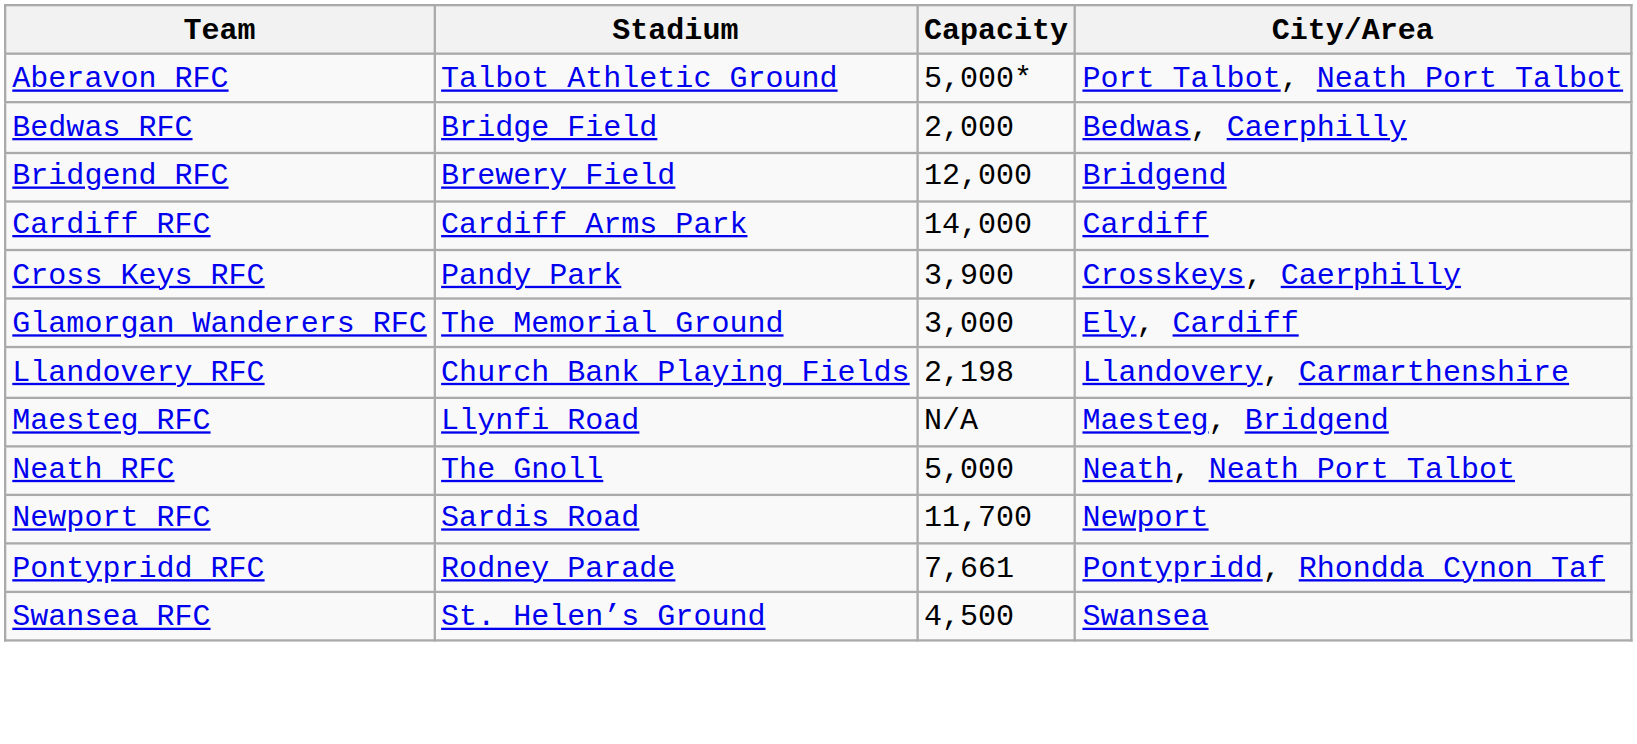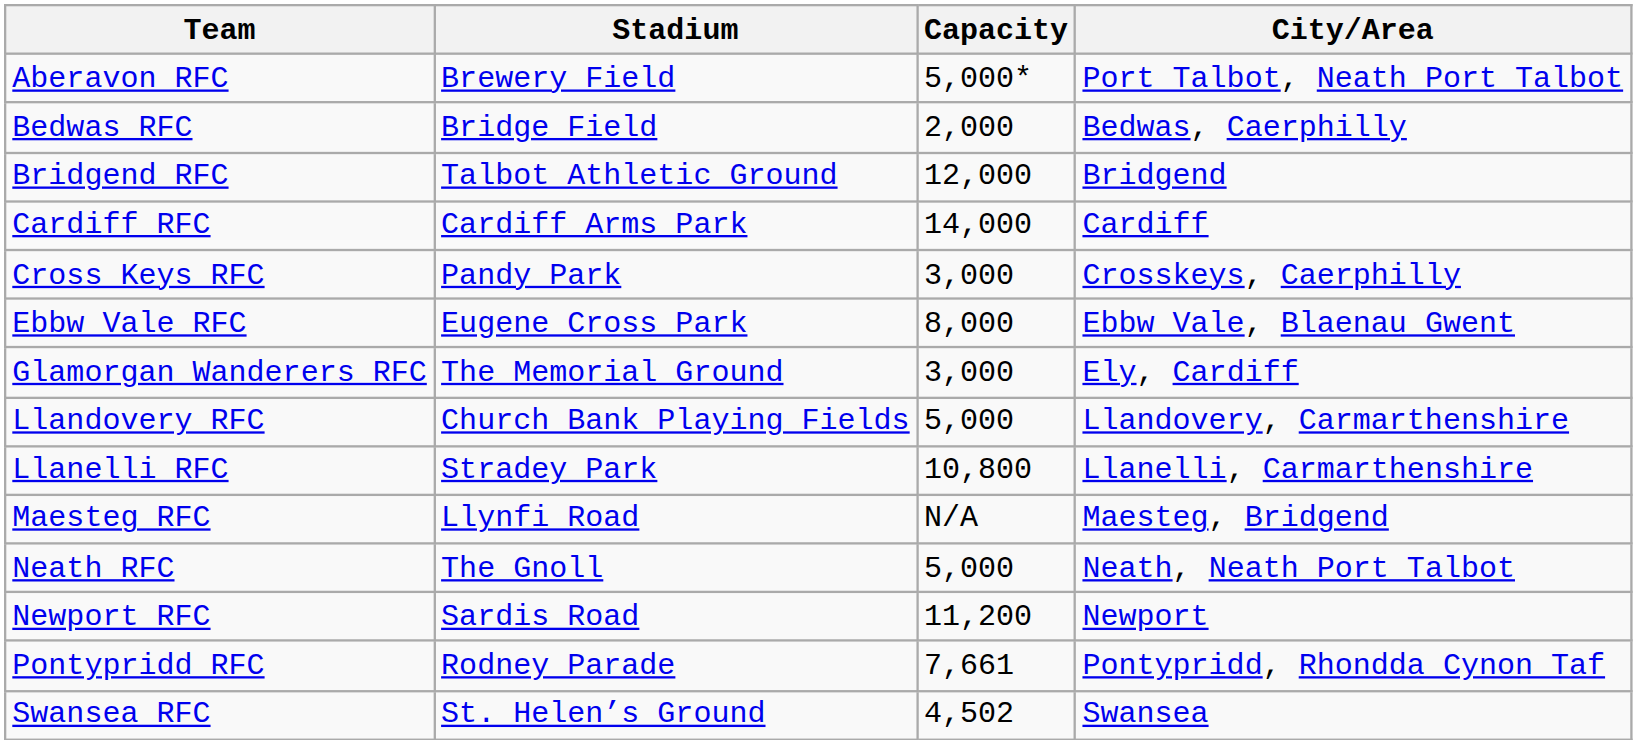Aberavon RFC | Stadium: Talbot Athletic Ground -> Brewery Field
Bridgend RFC | Stadium: Brewery Field -> Talbot Athletic Ground
Cross Keys RFC | Capacity: 3,900 -> 3,000
+ row: Ebbw Vale RFC | Eugene Cross Park | 8,000 | Ebbw Vale, Blaenau Gwent
Llandovery RFC | Capacity: 2,198 -> 5,000
+ row: Llanelli RFC | Stradey Park | 10,800 | Llanelli, Carmarthenshire
Newport RFC | Capacity: 11,700 -> 11,200
Swansea RFC | Capacity: 4,500 -> 4,502
